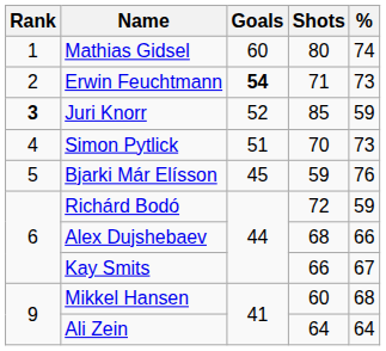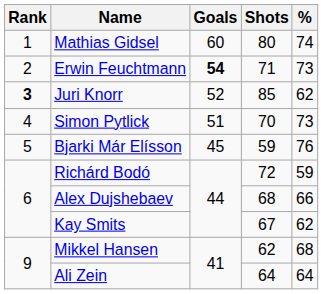Juri Knorr | %: 59 -> 62
Kay Smits | Shots: 66 -> 67
Kay Smits | %: 67 -> 62
Mikkel Hansen | Shots: 60 -> 62
